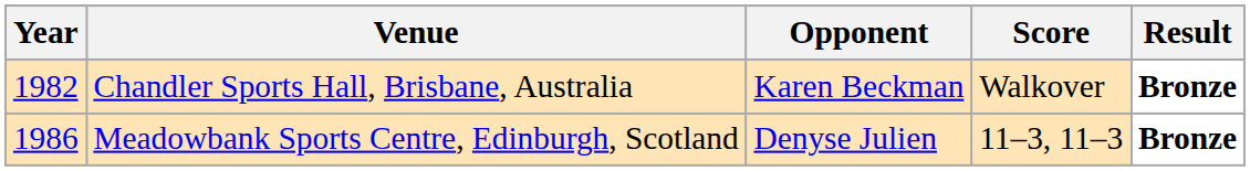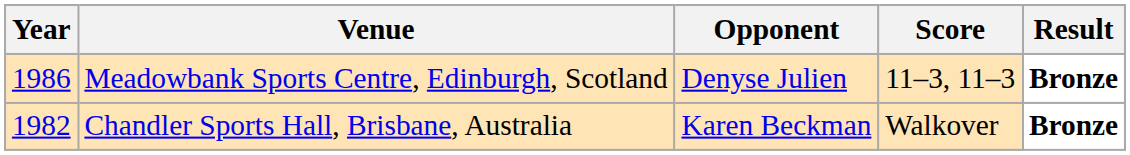rows swapped: Chandler Sports Hall, Brisbane, Australia <-> Meadowbank Sports Centre, Edinburgh, Scotland
